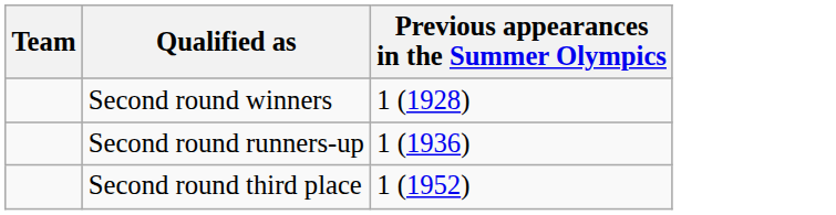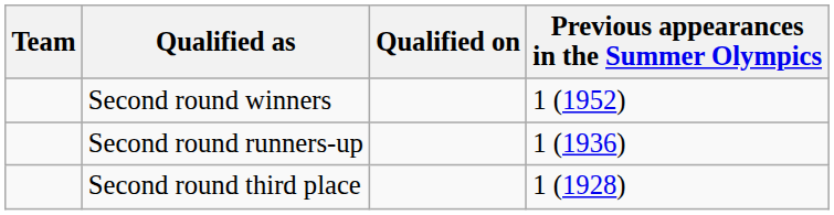+ column: Qualified on
Second round winners | Previous appearances in the Summer Olympics: 1 (1928) -> 1 (1952)
Second round third place | Previous appearances in the Summer Olympics: 1 (1952) -> 1 (1928)
